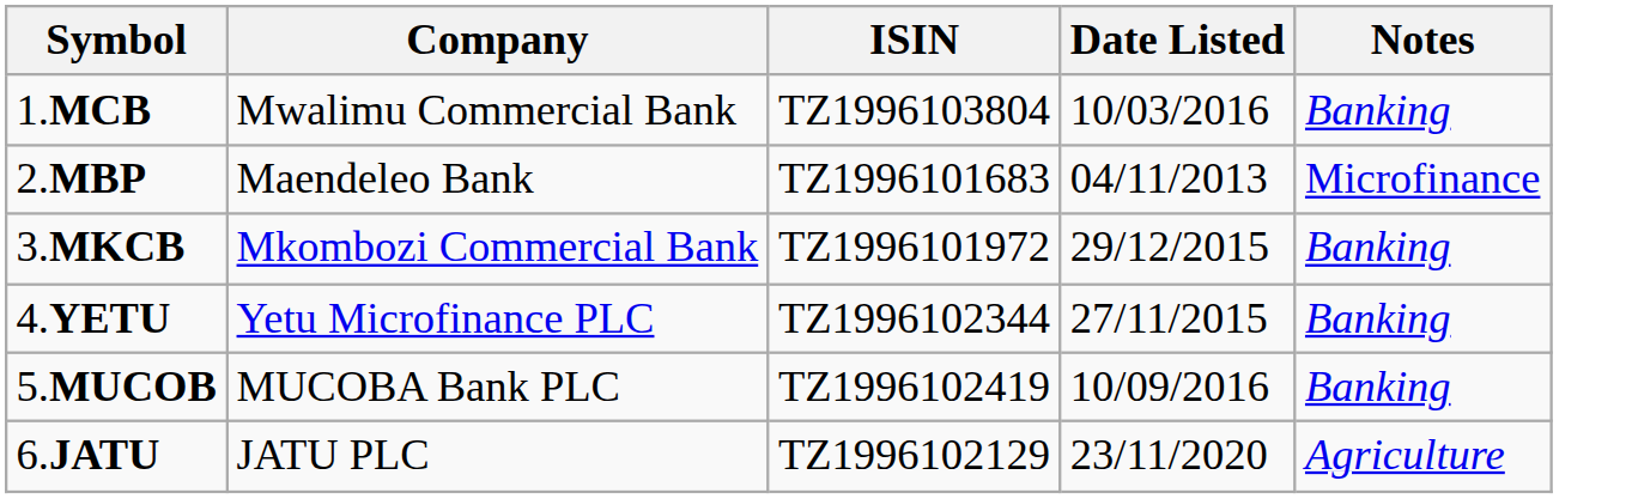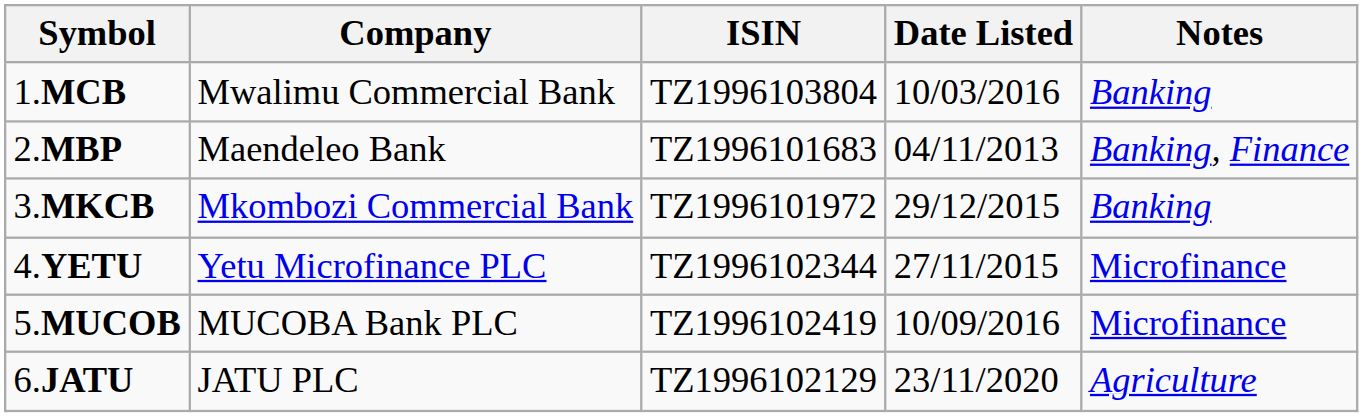2.MBP | Notes: Microfinance -> Banking, Finance
4.YETU | Notes: Banking -> Microfinance
5.MUCOB | Notes: Banking -> Microfinance
